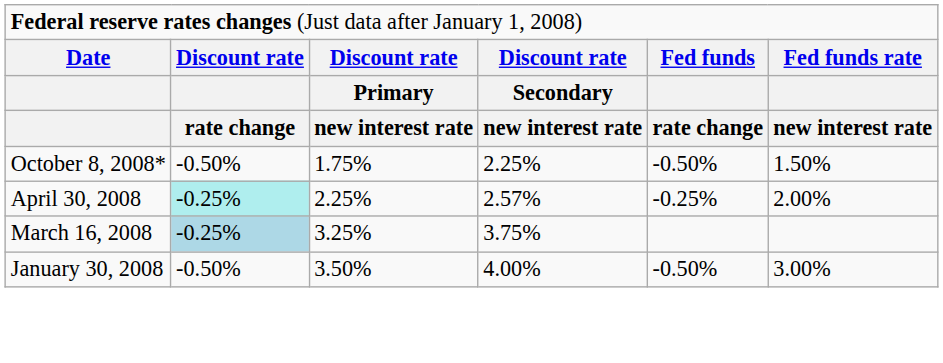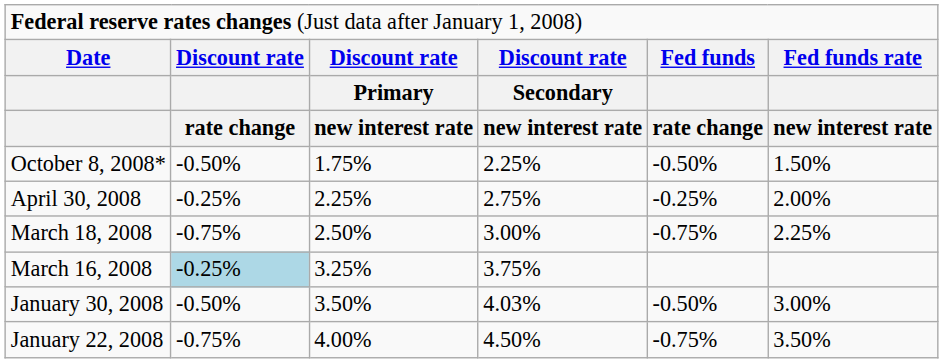April 30, 2008 | column 2: paleturquoise background -> no background
April 30, 2008 | column 4: 2.57% -> 2.75%
+ row: March 18, 2008 | -0.75% | 2.50% | 3.00% | -0.75% | 2.25%
January 30, 2008 | column 4: 4.00% -> 4.03%
+ row: January 22, 2008 | -0.75% | 4.00% | 4.50% | -0.75% | 3.50%
